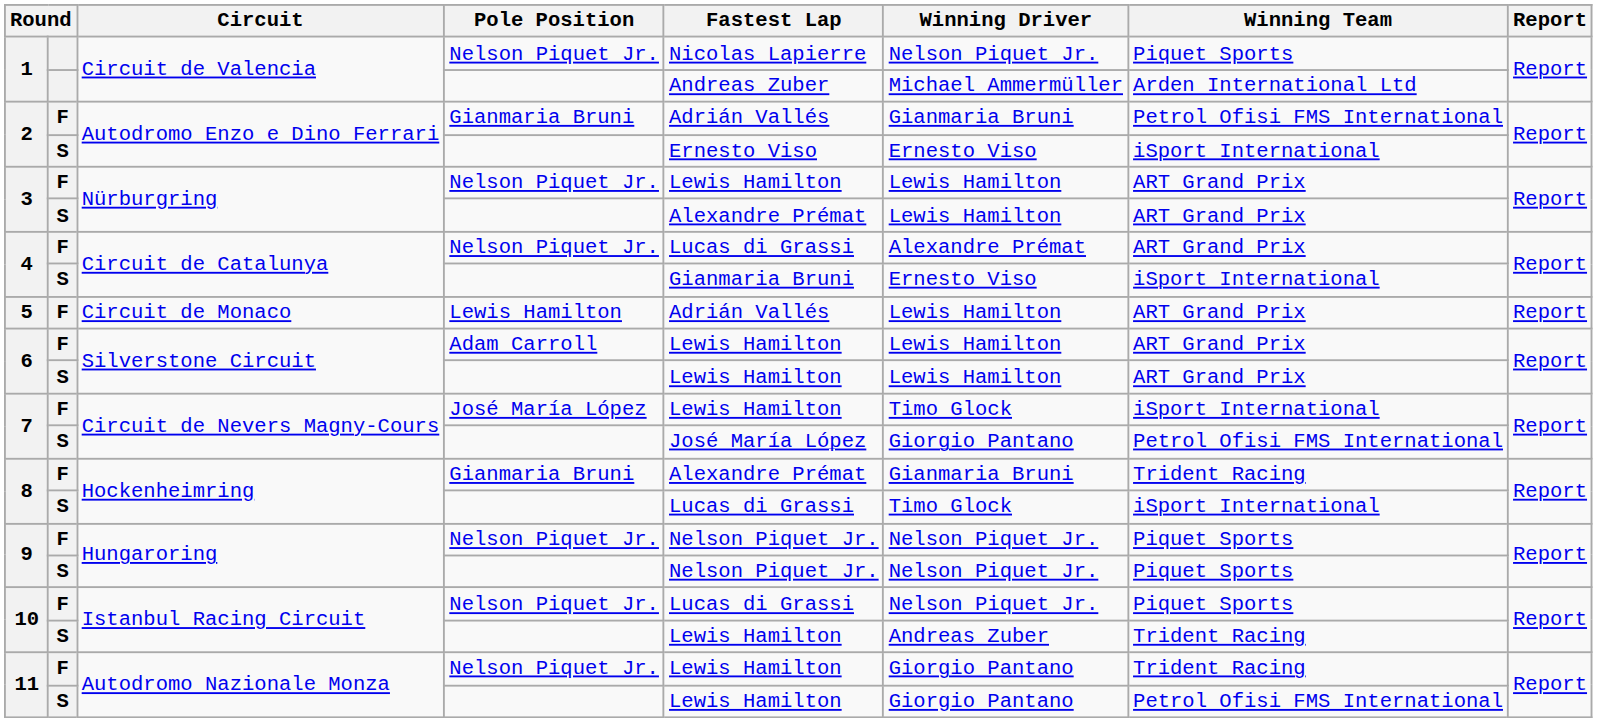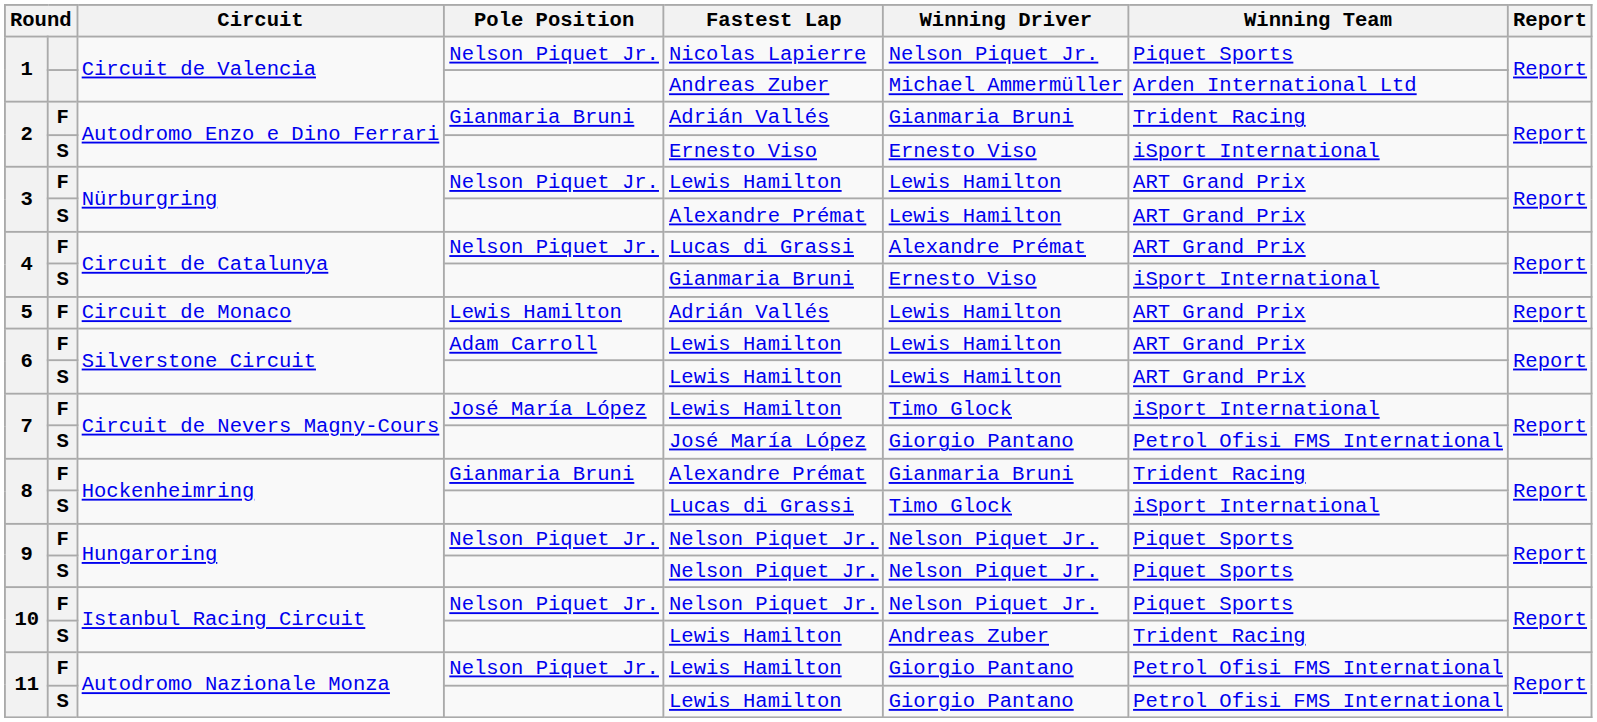2 / Gianmaria Bruni | Winning Team: Petrol Ofisi FMS International -> Trident Racing
10 / Nelson Piquet Jr. | Fastest Lap: Lucas di Grassi -> Nelson Piquet Jr.
11 / Nelson Piquet Jr. | Winning Team: Trident Racing -> Petrol Ofisi FMS International
